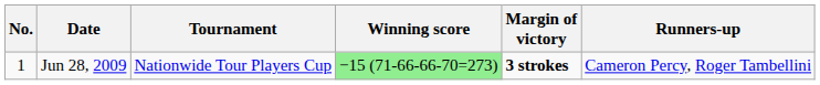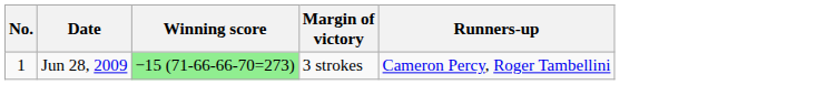- column: Tournament | Nationwide Tour Players Cup
Jun 28, 2009 | Margin of victory: bold -> normal
